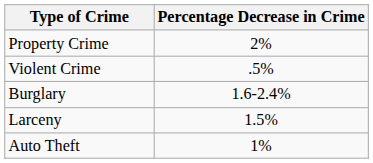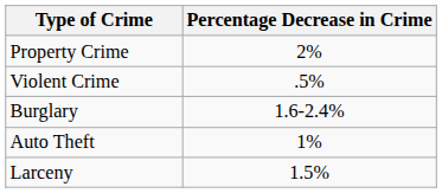rows swapped: Larceny <-> Auto Theft
